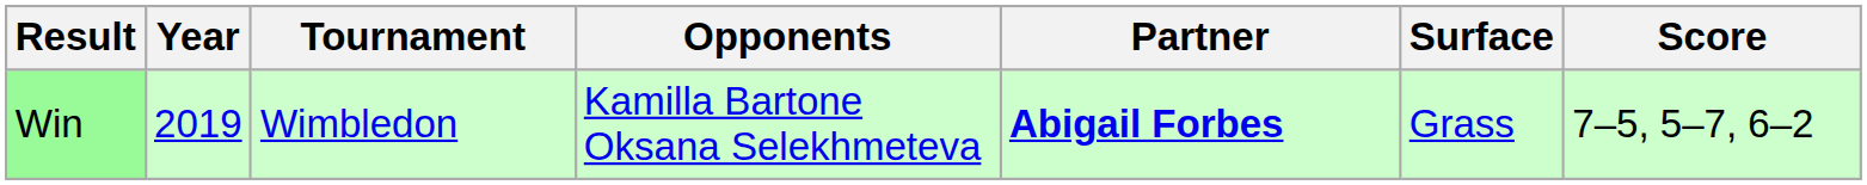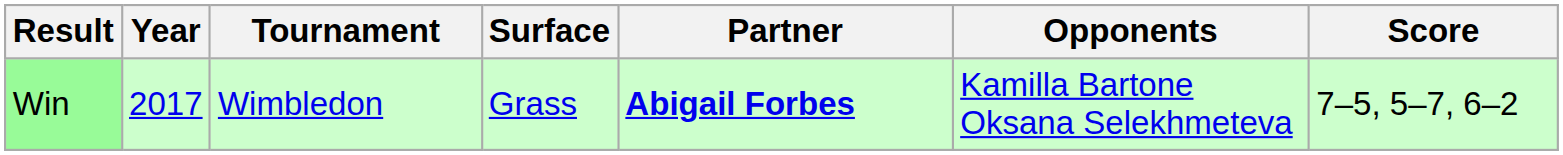columns swapped: Surface <-> Opponents
Win | Year: 2019 -> 2017
